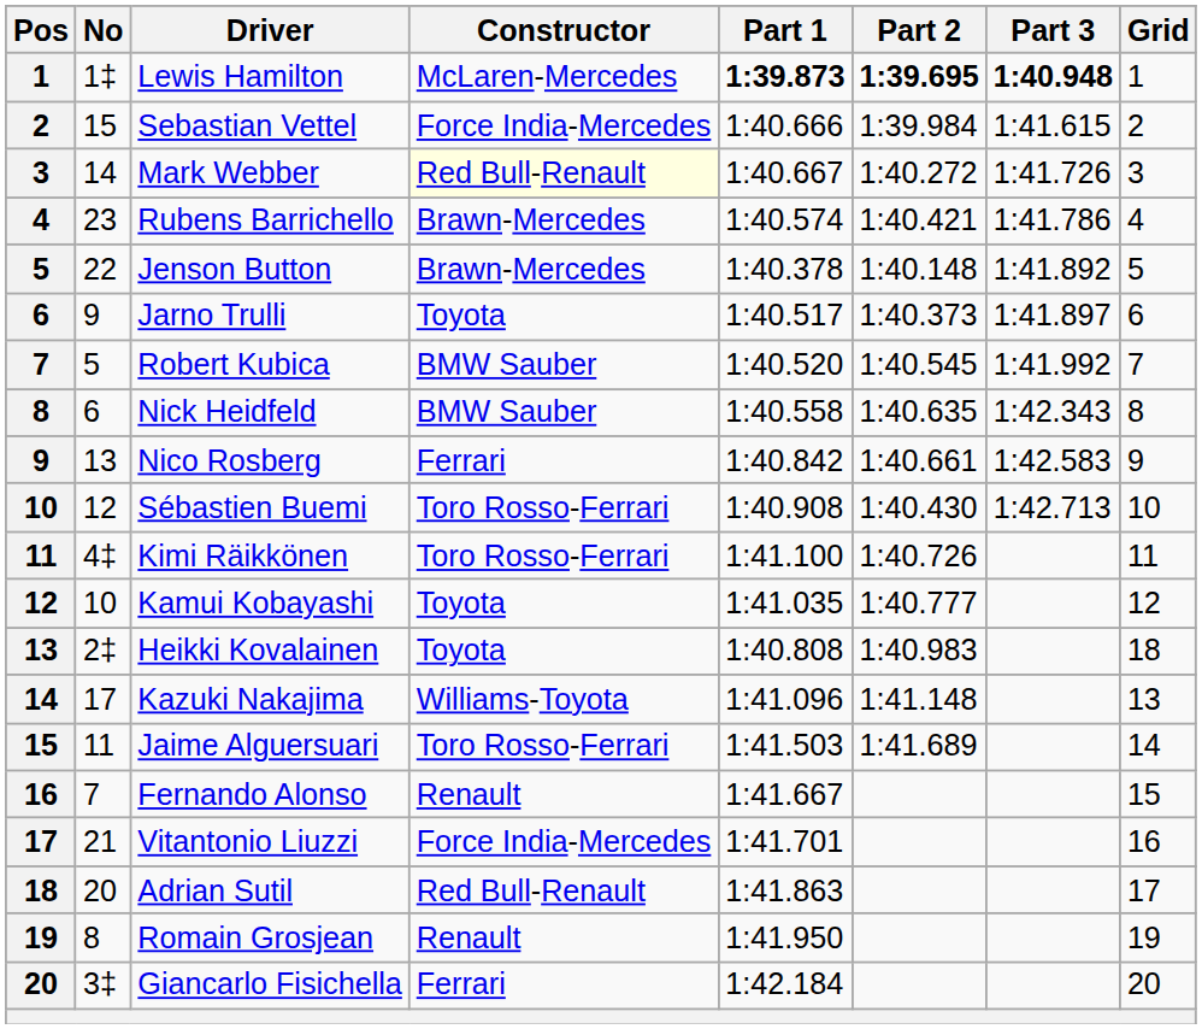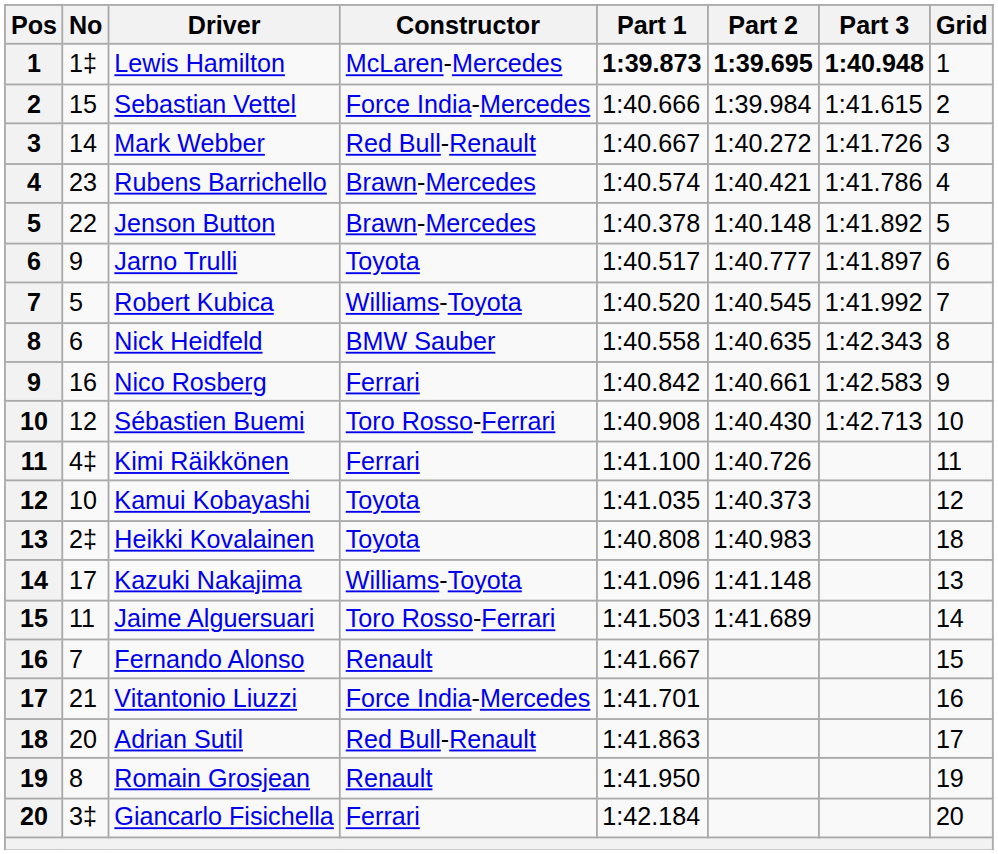Mark Webber | Constructor: lightyellow background -> no background
Jarno Trulli | Part 2: 1:40.373 -> 1:40.777
Robert Kubica | Constructor: BMW Sauber -> Williams-Toyota
Nico Rosberg | No: 13 -> 16
Kimi Räikkönen | Constructor: Toro Rosso-Ferrari -> Ferrari
Kamui Kobayashi | Part 2: 1:40.777 -> 1:40.373
